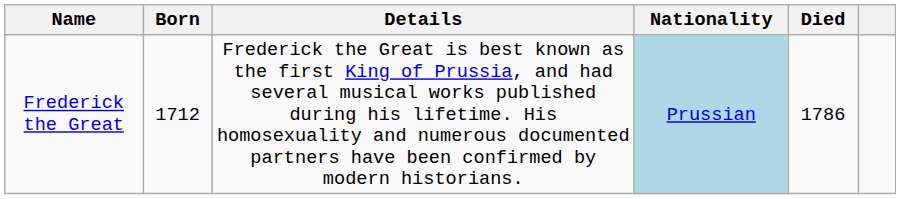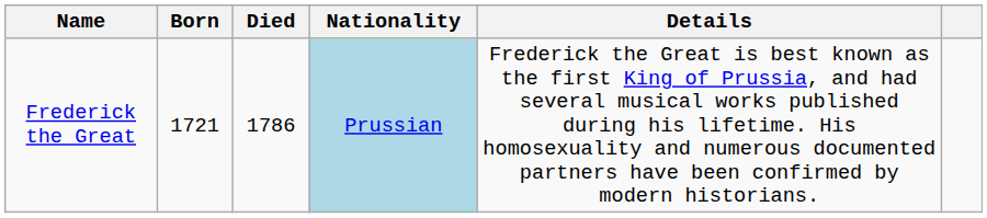columns swapped: Died <-> Details
Frederick the Great | Born: 1712 -> 1721
